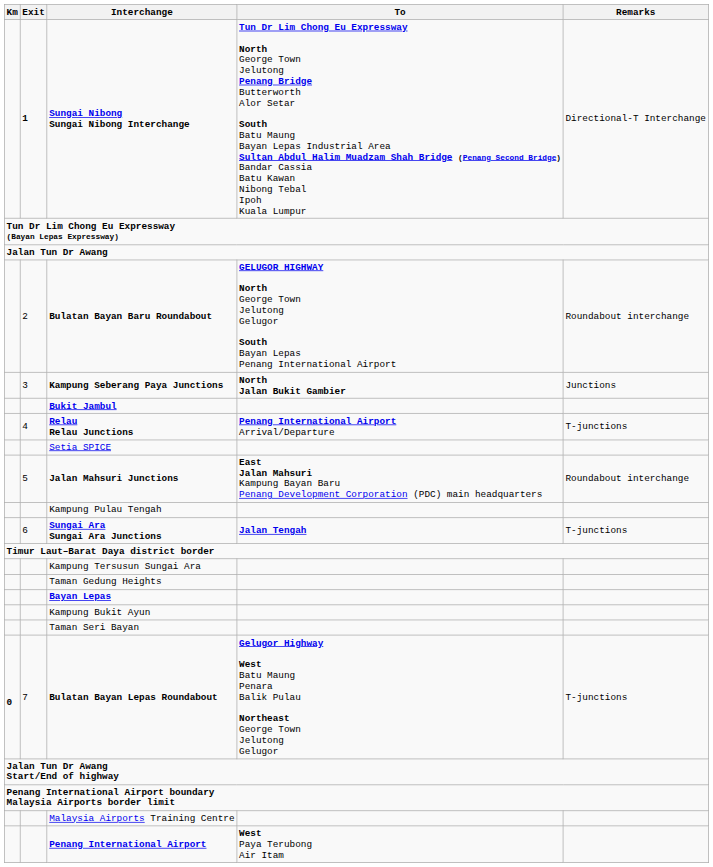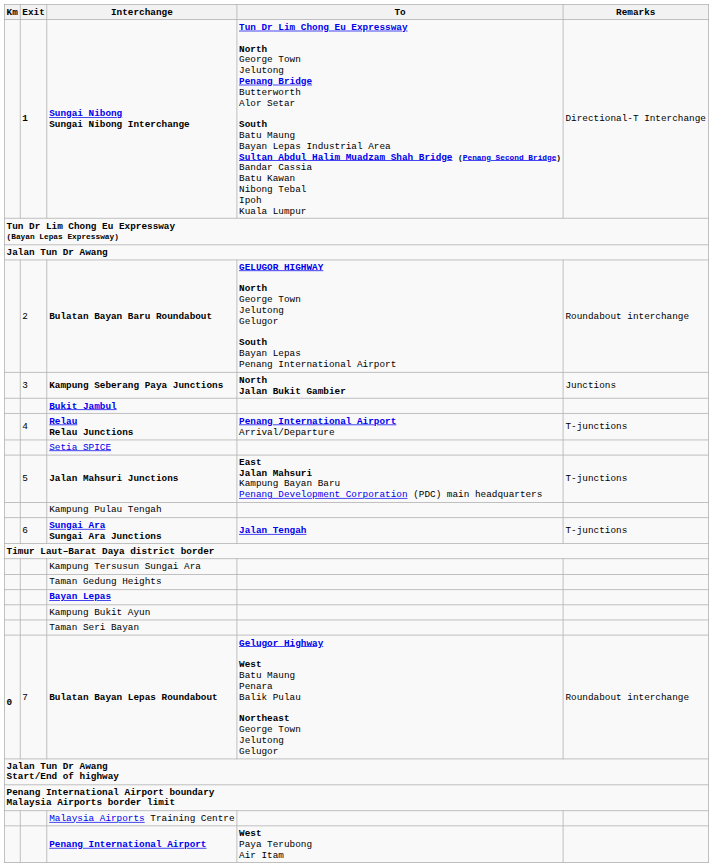Jalan Mahsuri Junctions | Remarks: Roundabout interchange -> T-junctions
Bulatan Bayan Lepas Roundabout | Remarks: T-junctions -> Roundabout interchange
